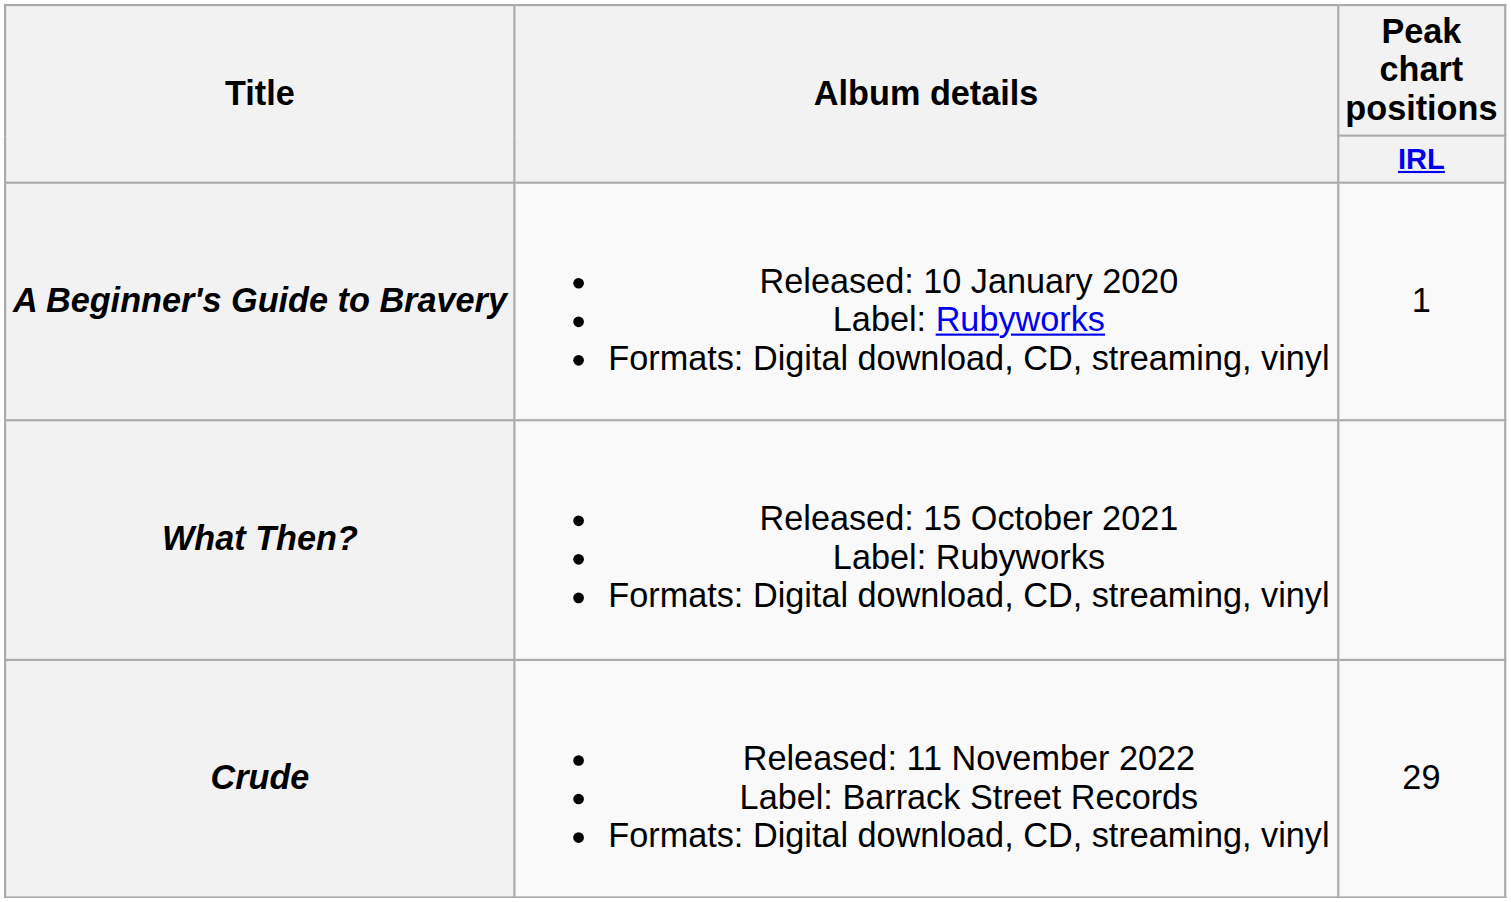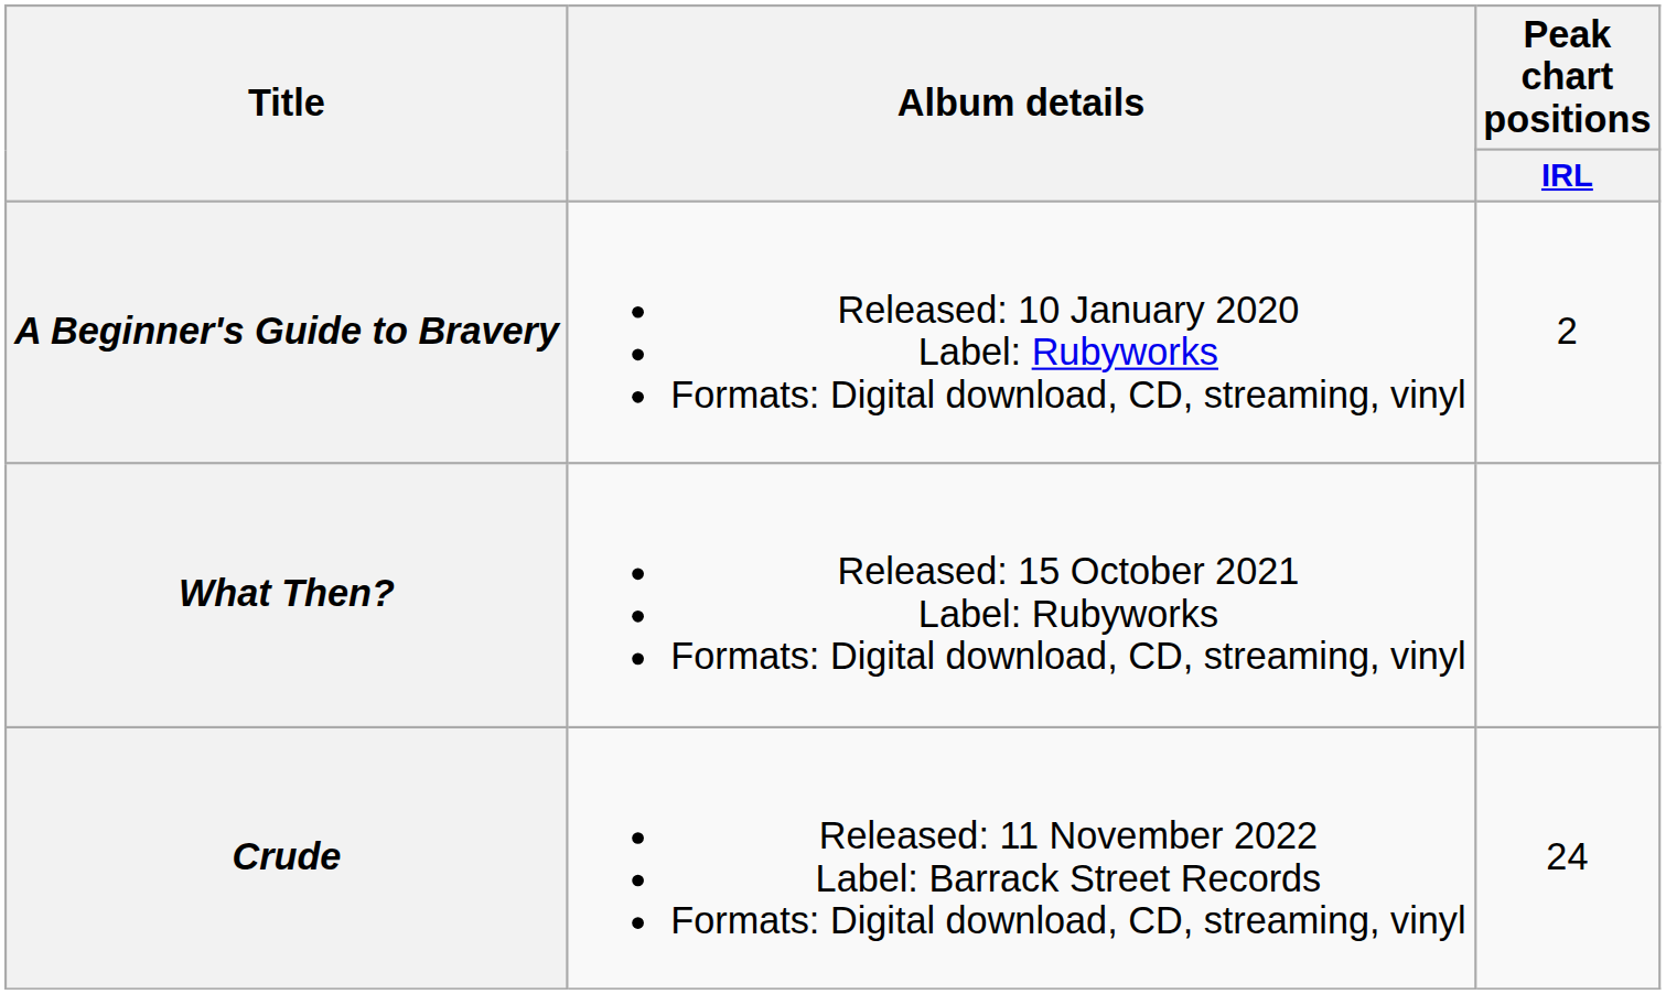A Beginner's Guide to Bravery | Peak chart positions / IRL: 1 -> 2
Crude | Peak chart positions / IRL: 29 -> 24
